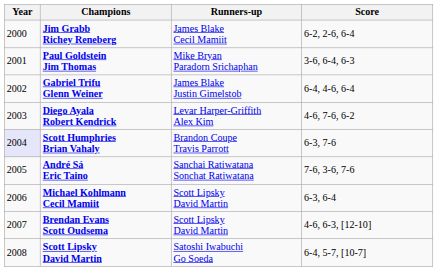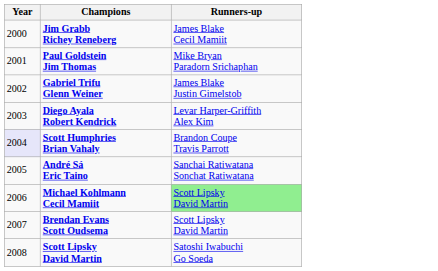- column: Score | 6-2, 2-6, 6-4 | 3-6, 6-4, 6-3 | 6-4, 4-6, 6-4 | 4-6, 7-6, 6-2 | 6-3, 7-6 | 7-6, 3-6, 7-6 | 6-3, 6-4 | 4-6, 6-3, [12-10] | 6-4, 5-7, [10-7]
Michael Kohlmann Cecil Mamiit | Runners-up: no background -> lightgreen background
